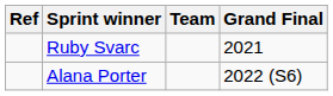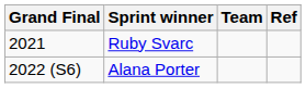columns swapped: Grand Final <-> Ref
